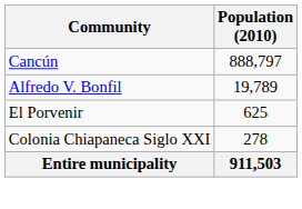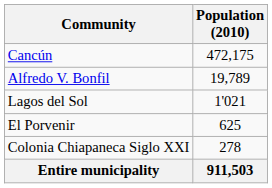Cancún | Population (2010): 888,797 -> 472,175
+ row: Lagos del Sol | 1'021
